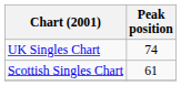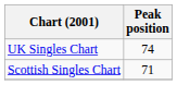Scottish Singles Chart | Peak position: 61 -> 71
